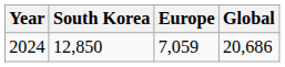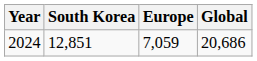2024 | South Korea: 12,850 -> 12,851
